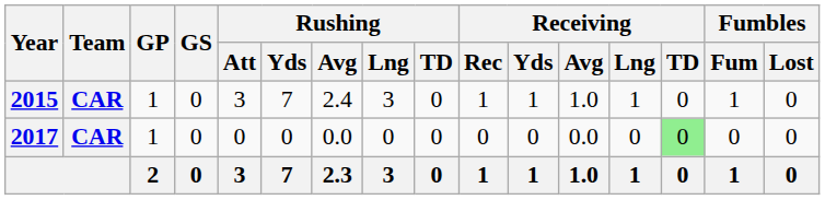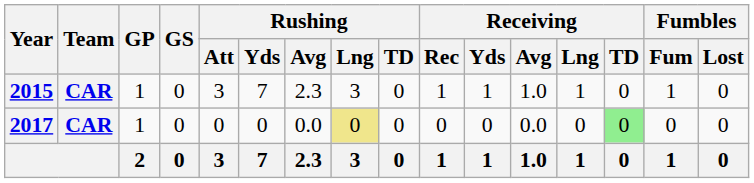2015 | Rushing / Avg: 2.4 -> 2.3
2017 | Rushing / Lng: no background -> khaki background
